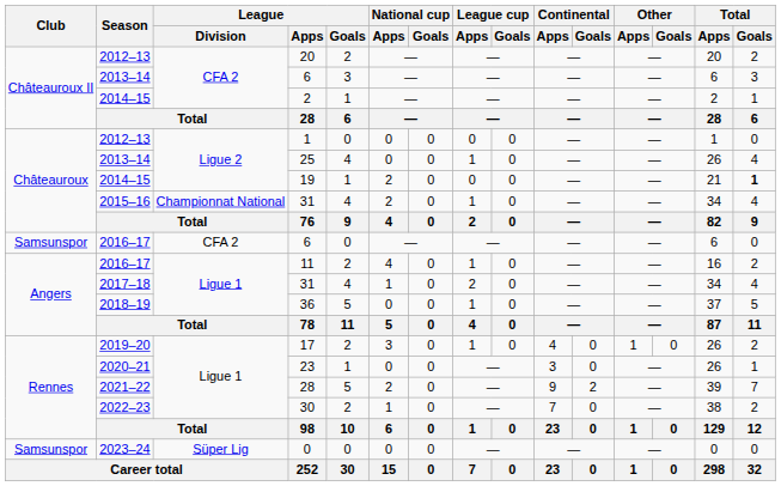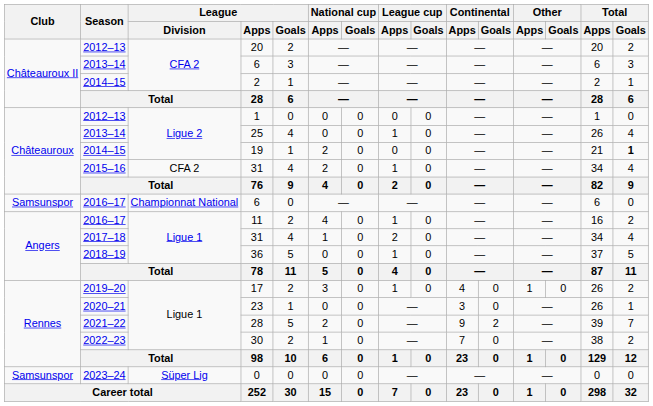2015–16 / 31 | League / Division: Championnat National -> CFA 2
2016–17 / 6 | League / Division: CFA 2 -> Championnat National
